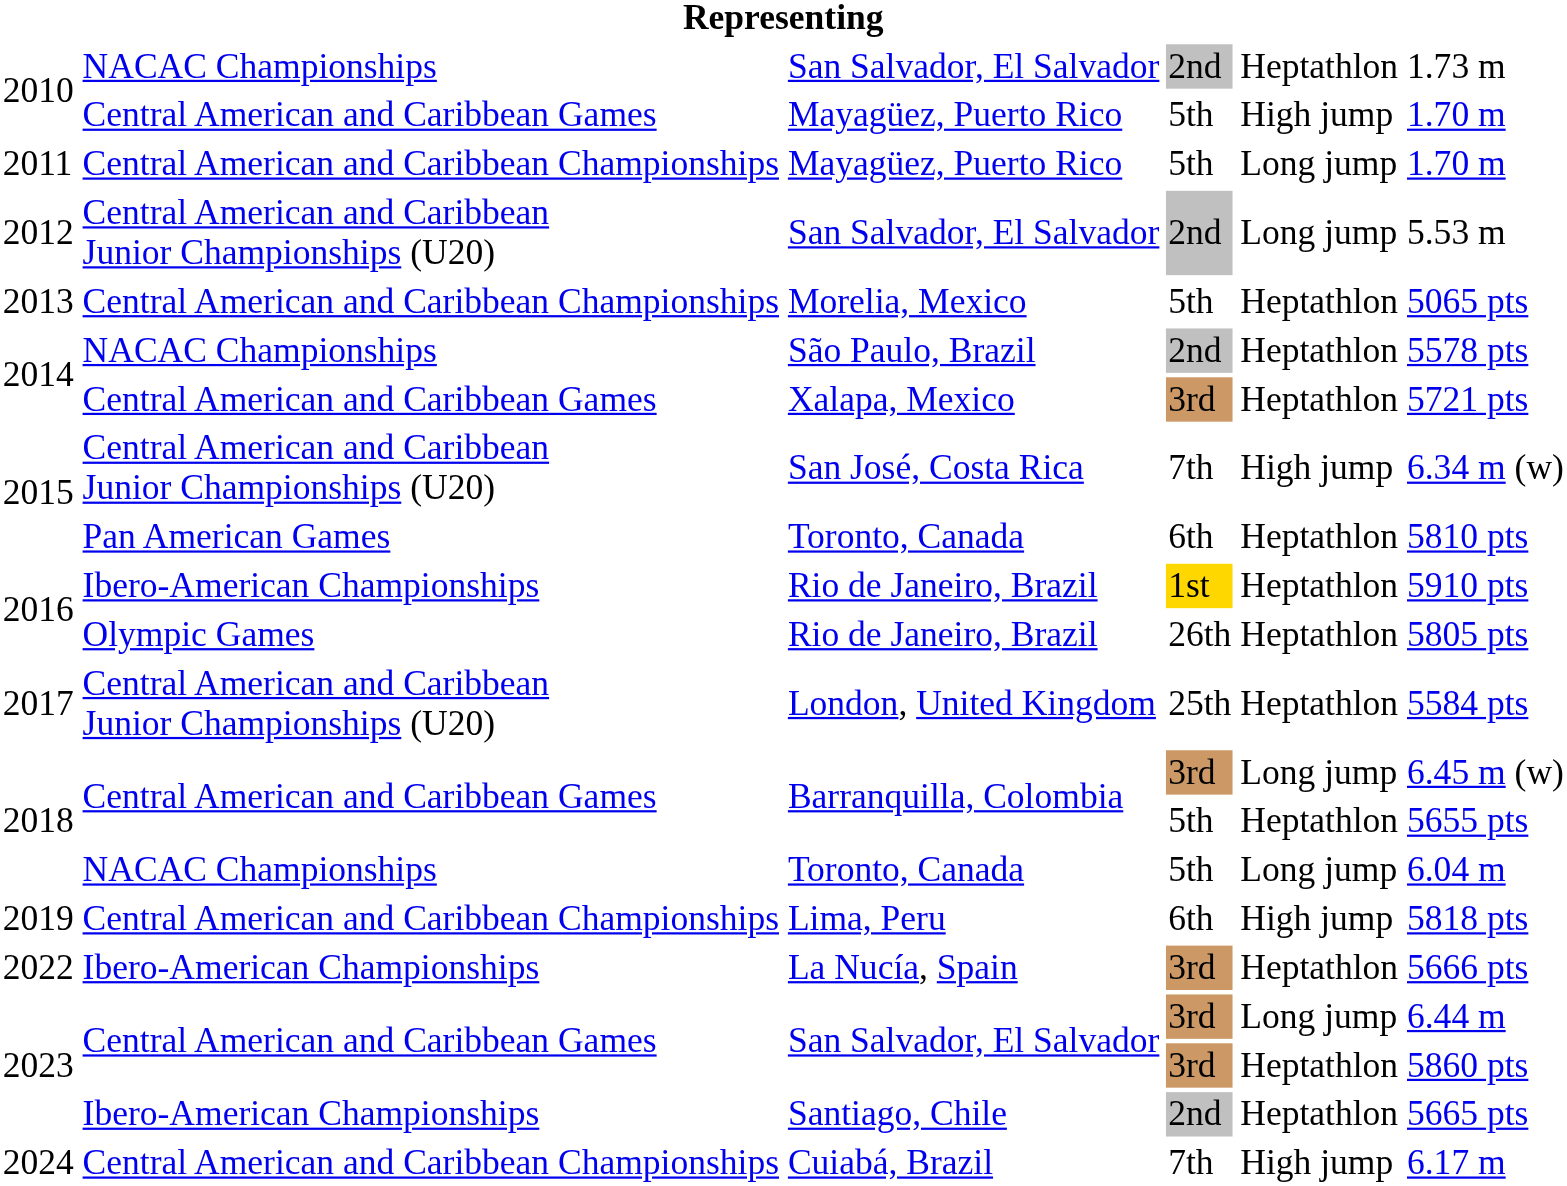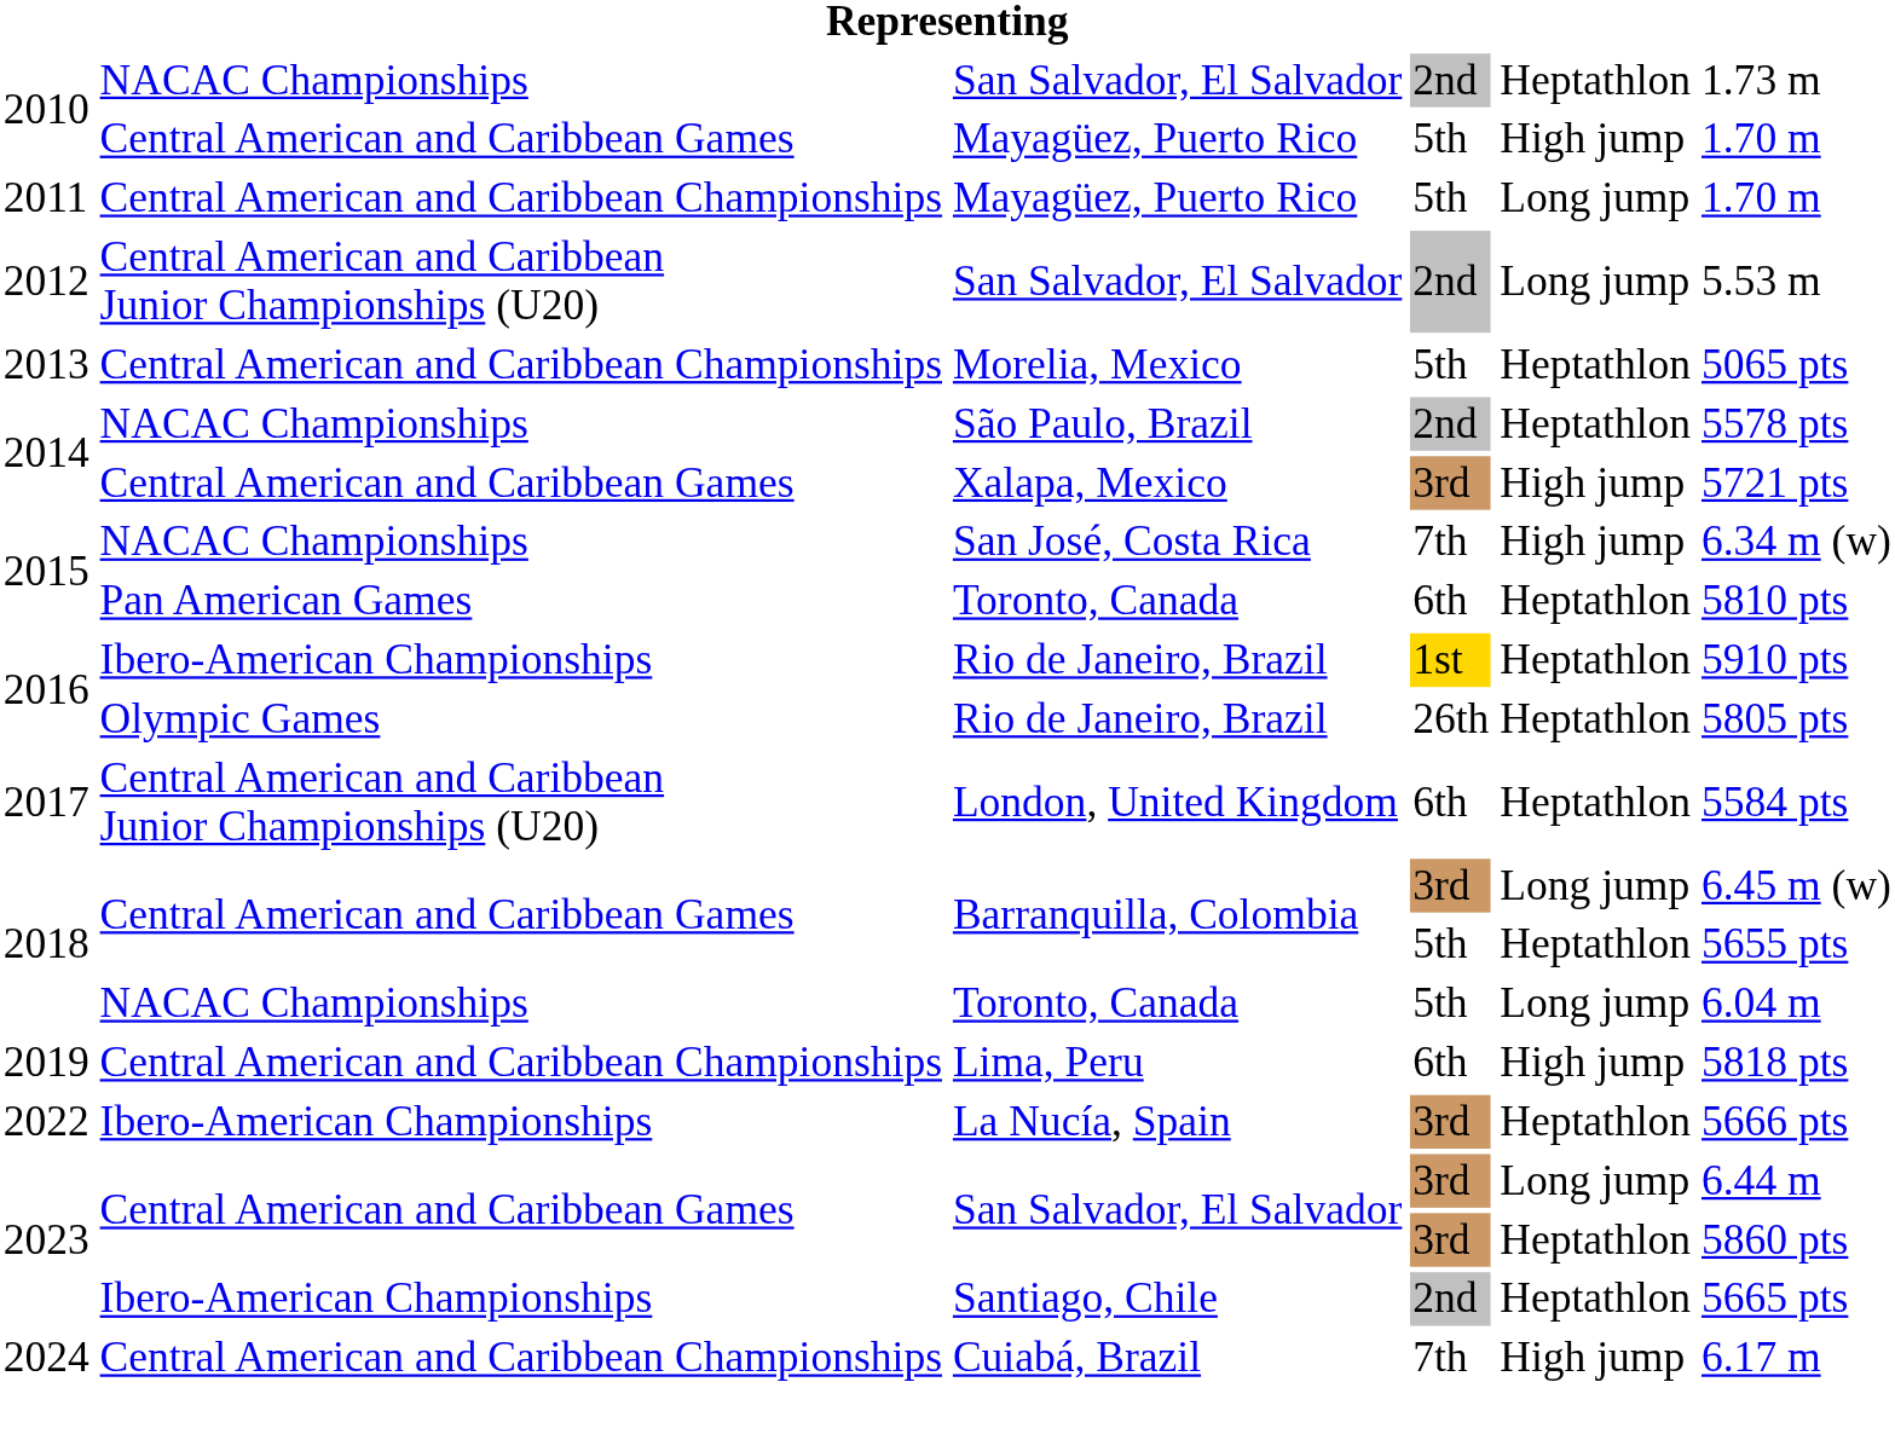Xalapa, Mexico | column 5: Heptathlon -> High jump
San José, Costa Rica | column 2: Central American and Caribbean Junior Championships (U20) -> NACAC Championships
London, United Kingdom | column 4: 25th -> 6th
